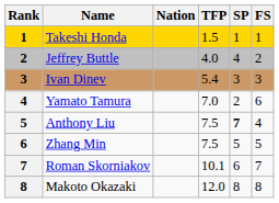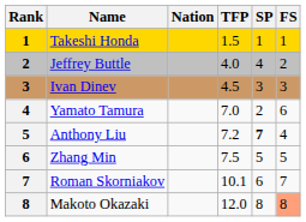Ivan Dinev | TFP: 5.4 -> 4.5
Anthony Liu | TFP: 7.5 -> 7.2
Makoto Okazaki | FS: no background -> lightsalmon background
